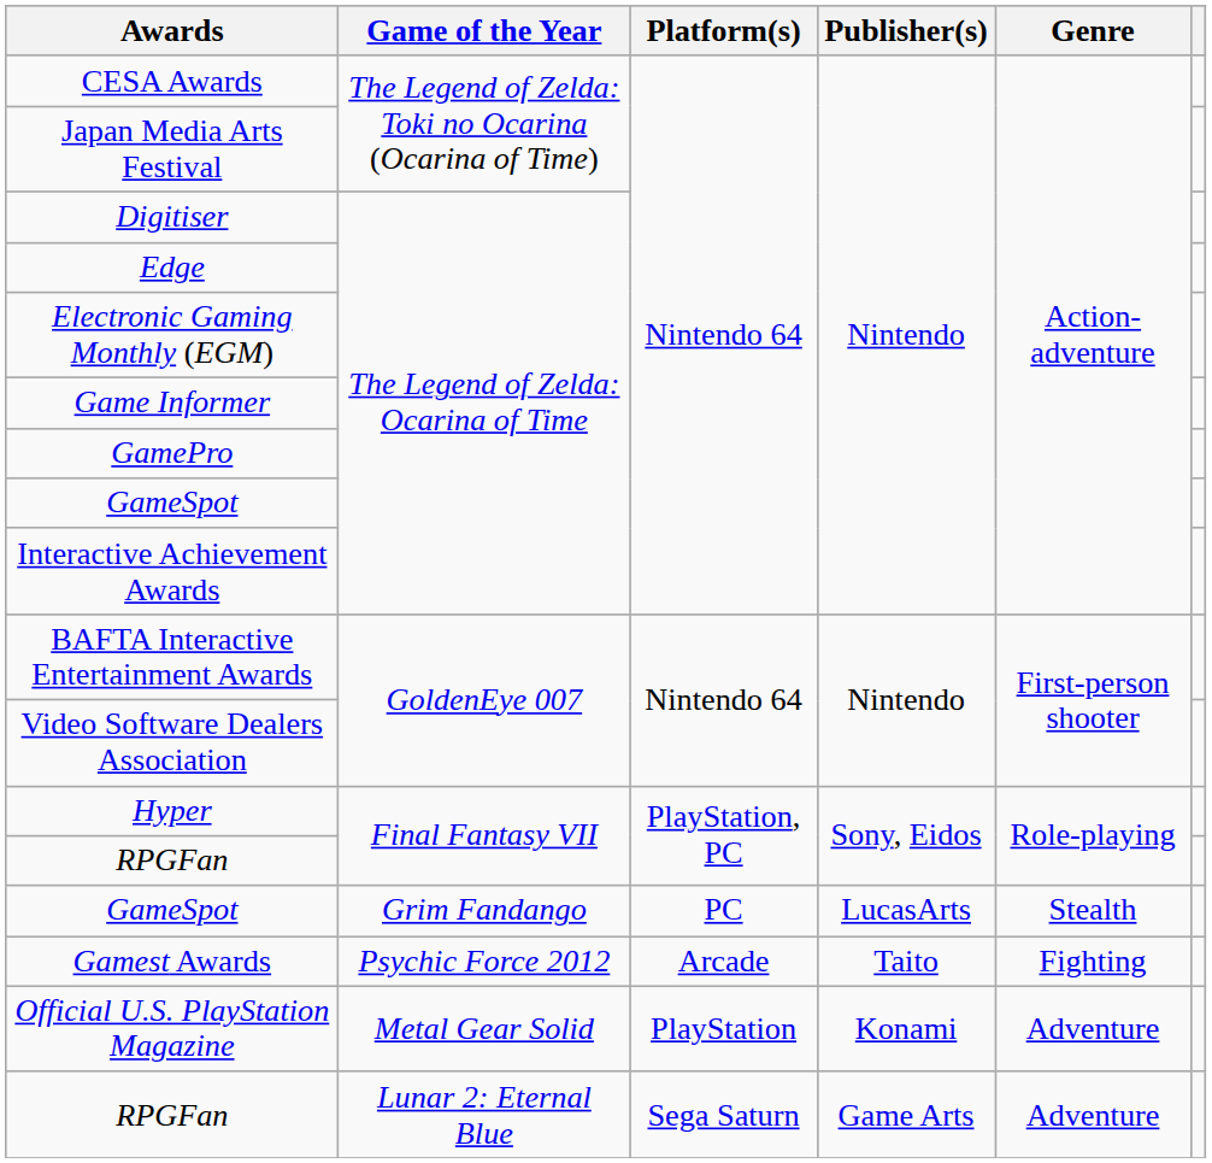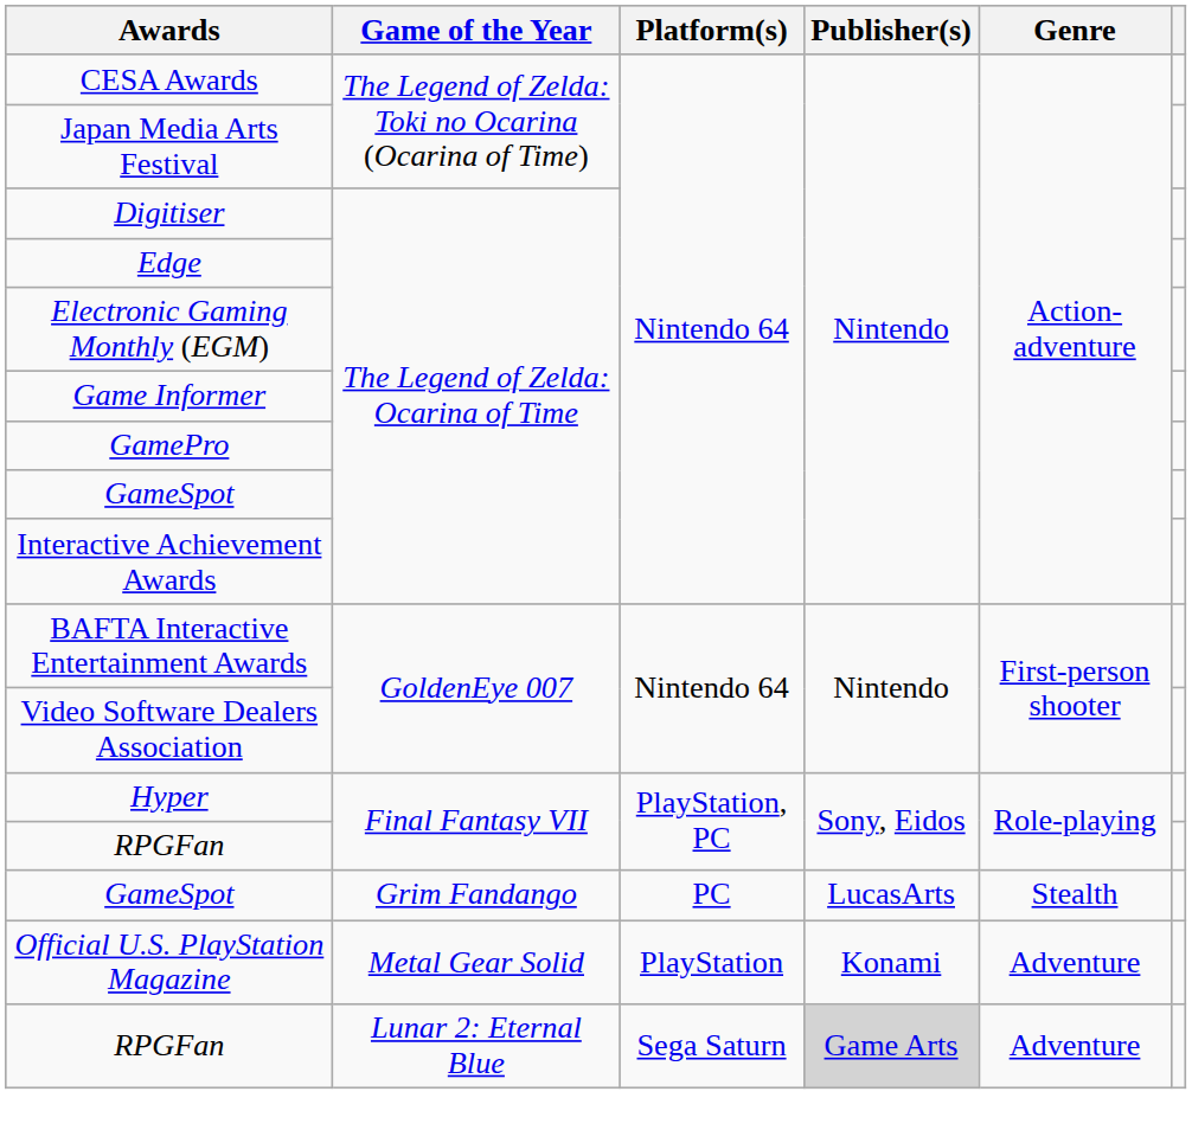- row: Gamest Awards | Psychic Force 2012 | Arcade | Taito | Fighting
RPGFan / Lunar 2: Eternal Blue | Publisher(s): no background -> lightgrey background
